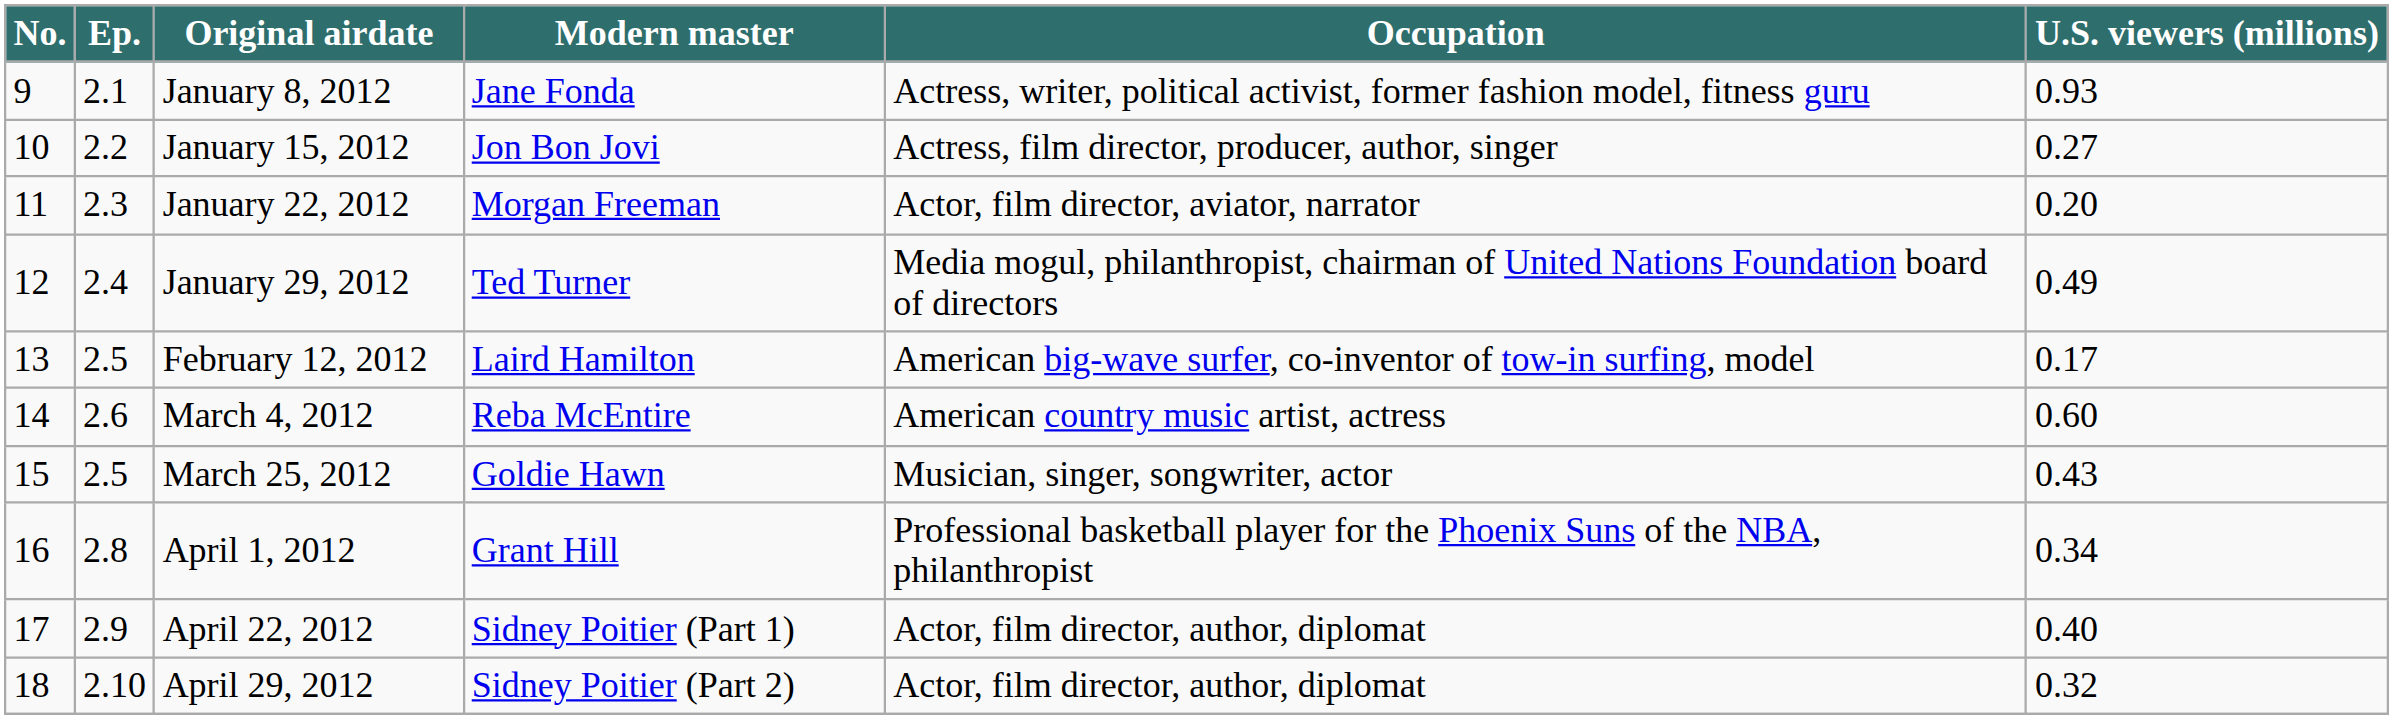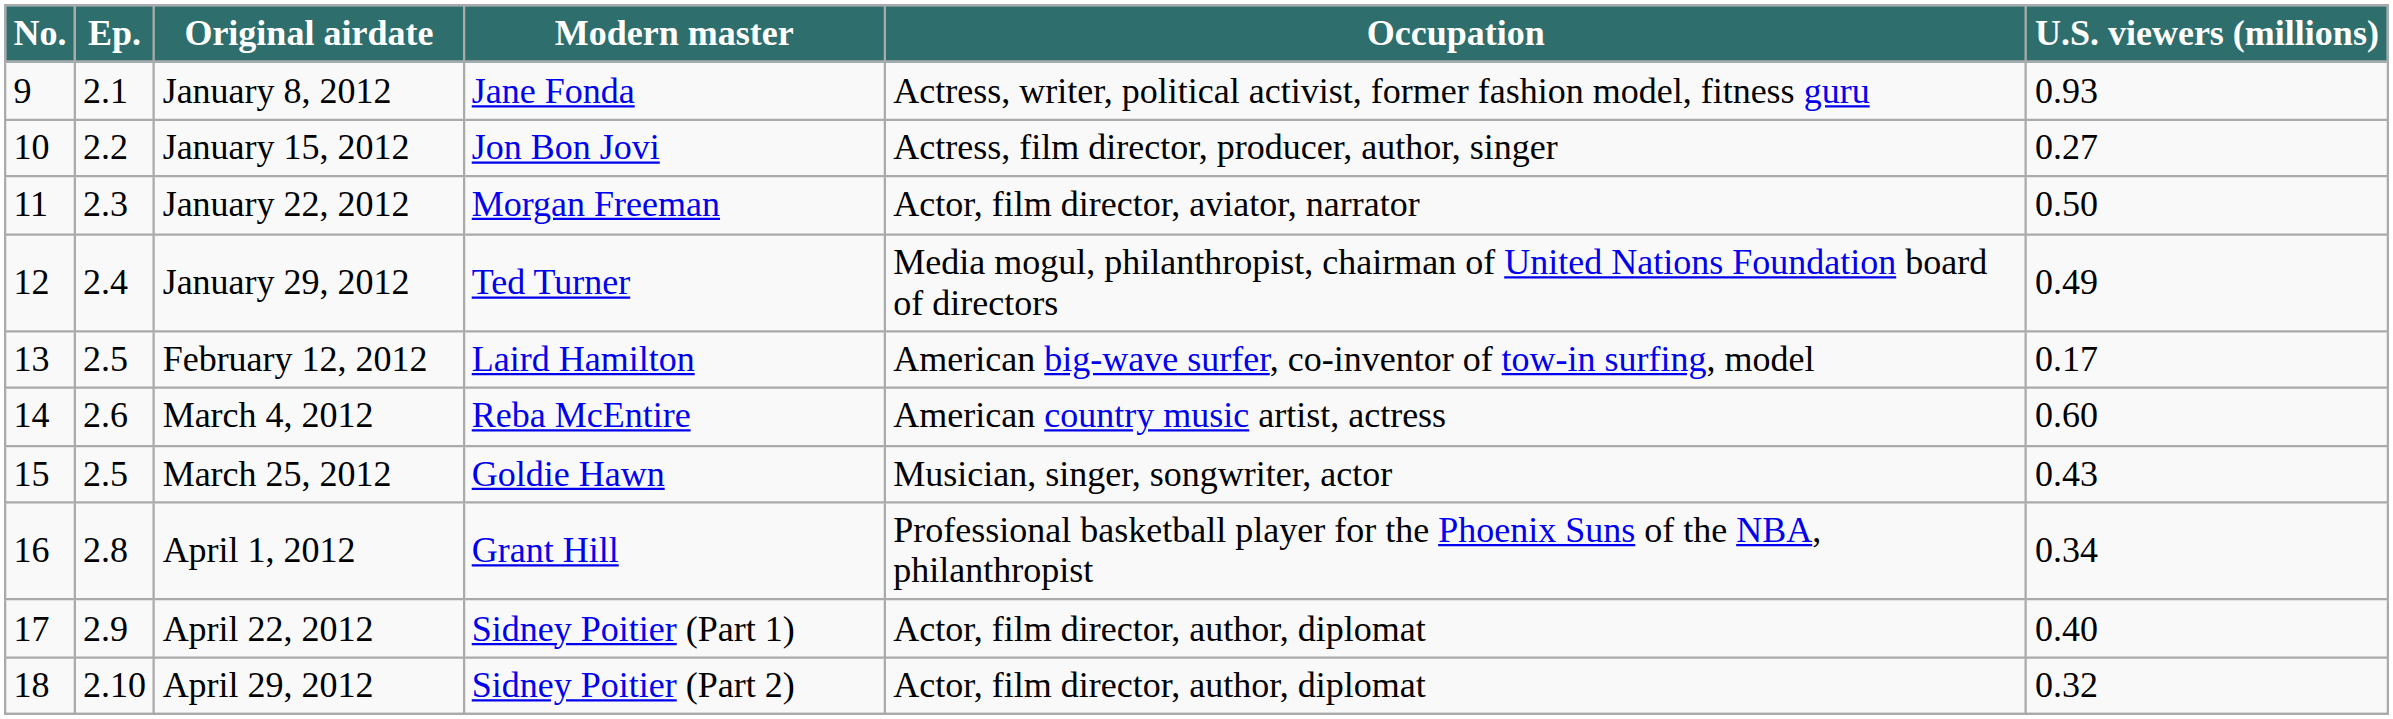January 22, 2012 | U.S. viewers (millions): 0.20 -> 0.50
